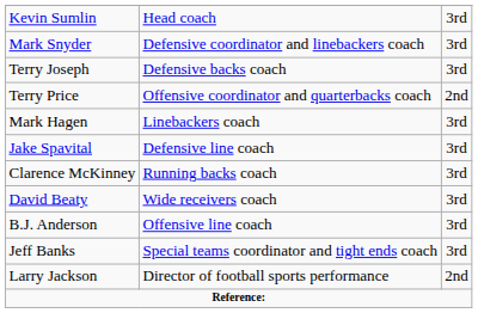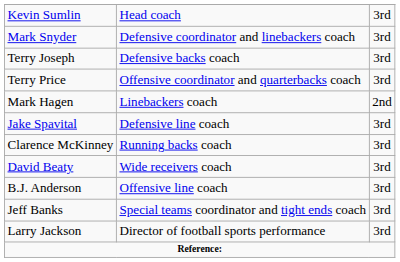Terry Price | column 3: 2nd -> 3rd
Mark Hagen | column 3: 3rd -> 2nd
Larry Jackson | column 3: 2nd -> 3rd
